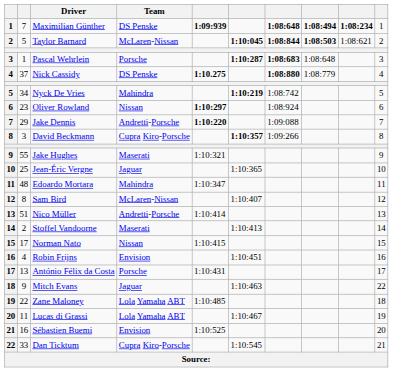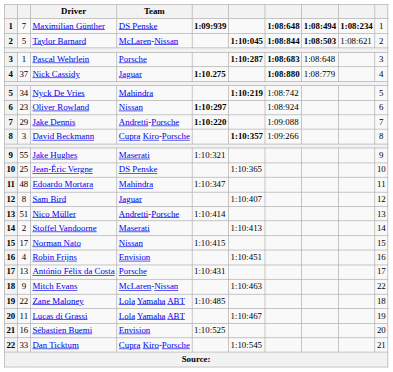Nick Cassidy | Team: DS Penske -> Jaguar
Jean-Éric Vergne | Team: Jaguar -> DS Penske
Sam Bird | Team: McLaren-Nissan -> Jaguar
Mitch Evans | Team: Jaguar -> McLaren-Nissan
